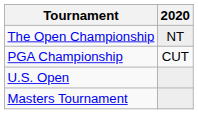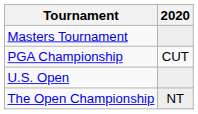rows swapped: Masters Tournament <-> The Open Championship
